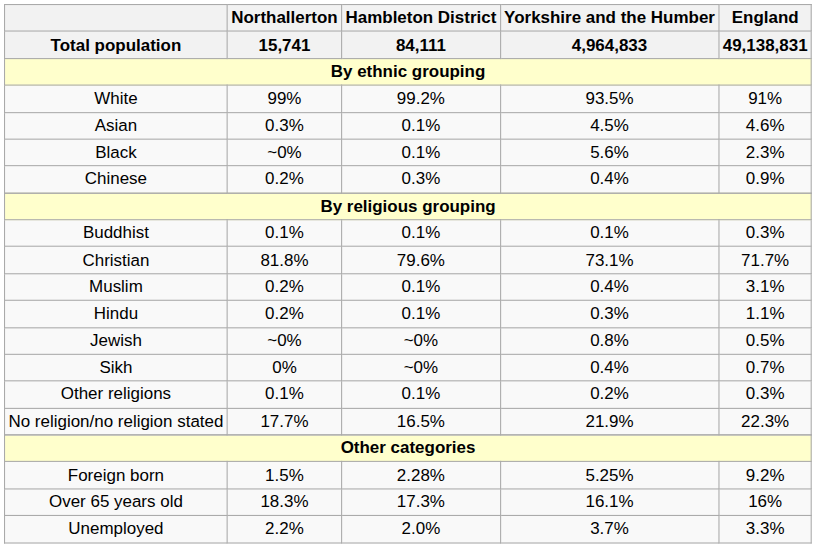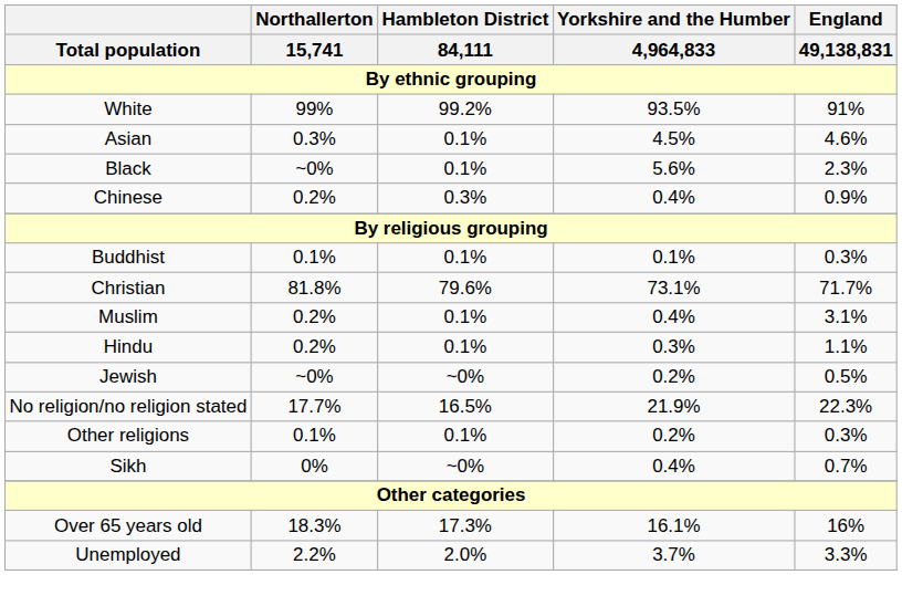Jewish | Yorkshire and the Humber / 4,964,833: 0.8% -> 0.2%
rows swapped: Sikh <-> No religion/no religion stated
- row: Foreign born | 1.5% | 2.28% | 5.25% | 9.2%
